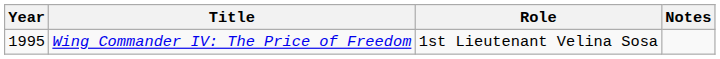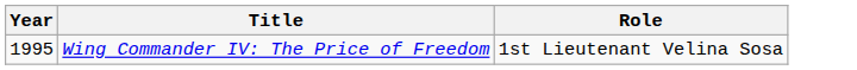- column: Notes
